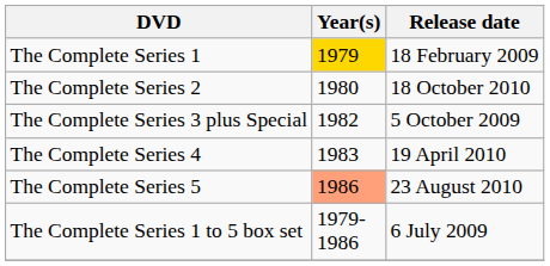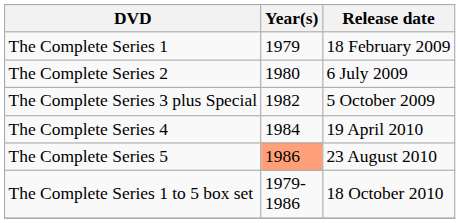The Complete Series 1 | Year(s): gold background -> no background
The Complete Series 2 | Release date: 18 October 2010 -> 6 July 2009
The Complete Series 4 | Year(s): 1983 -> 1984
The Complete Series 1 to 5 box set | Release date: 6 July 2009 -> 18 October 2010
